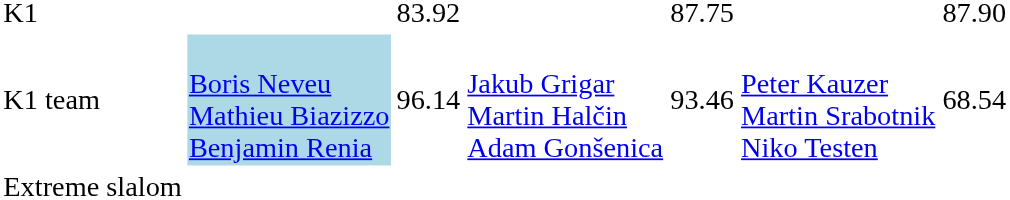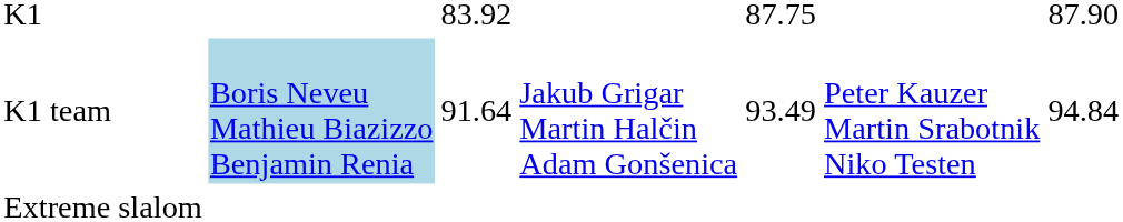K1 team | column 3: 96.14 -> 91.64
K1 team | column 5: 93.46 -> 93.49
K1 team | column 7: 68.54 -> 94.84
